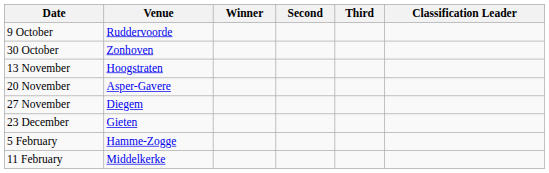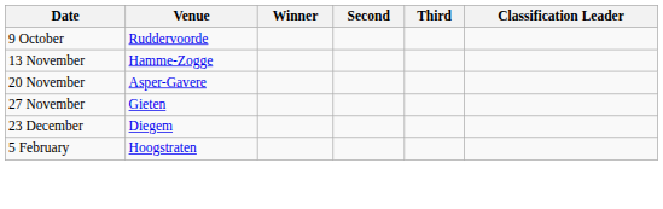- row: 30 October | Zonhoven
13 November | Venue: Hoogstraten -> Hamme-Zogge
27 November | Venue: Diegem -> Gieten
23 December | Venue: Gieten -> Diegem
5 February | Venue: Hamme-Zogge -> Hoogstraten
- row: 11 February | Middelkerke
